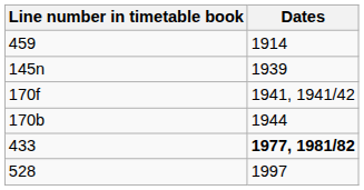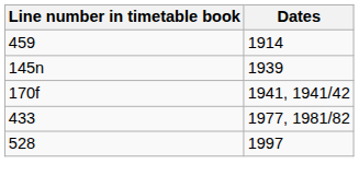- row: 170b | 1944
433 | Dates: bold -> normal
